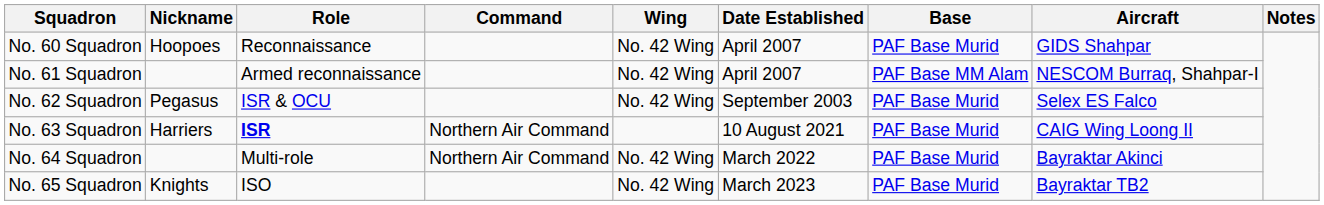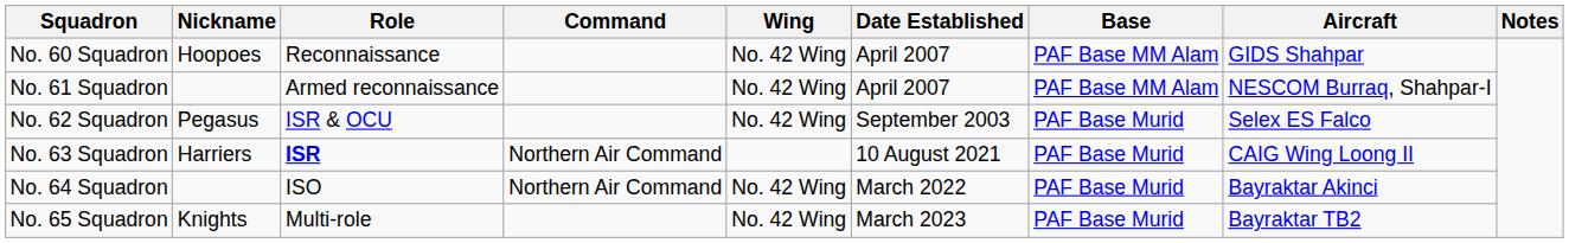No. 60 Squadron | Base: PAF Base Murid -> PAF Base MM Alam
No. 64 Squadron | Role: Multi-role -> ISO
No. 65 Squadron | Role: ISO -> Multi-role
